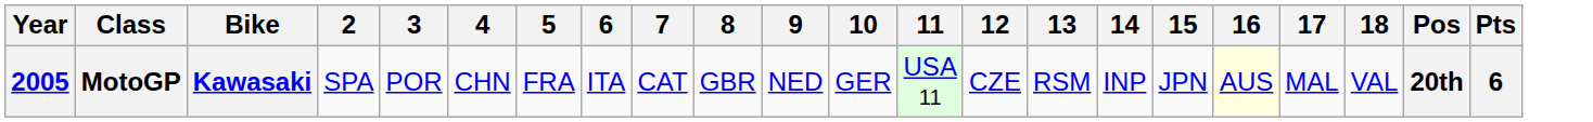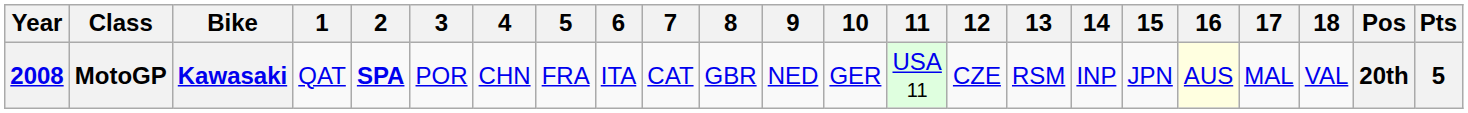+ column: 1 | QAT
MotoGP | Year: 2005 -> 2008
MotoGP | 2: normal -> bold
MotoGP | Pts: 6 -> 5
